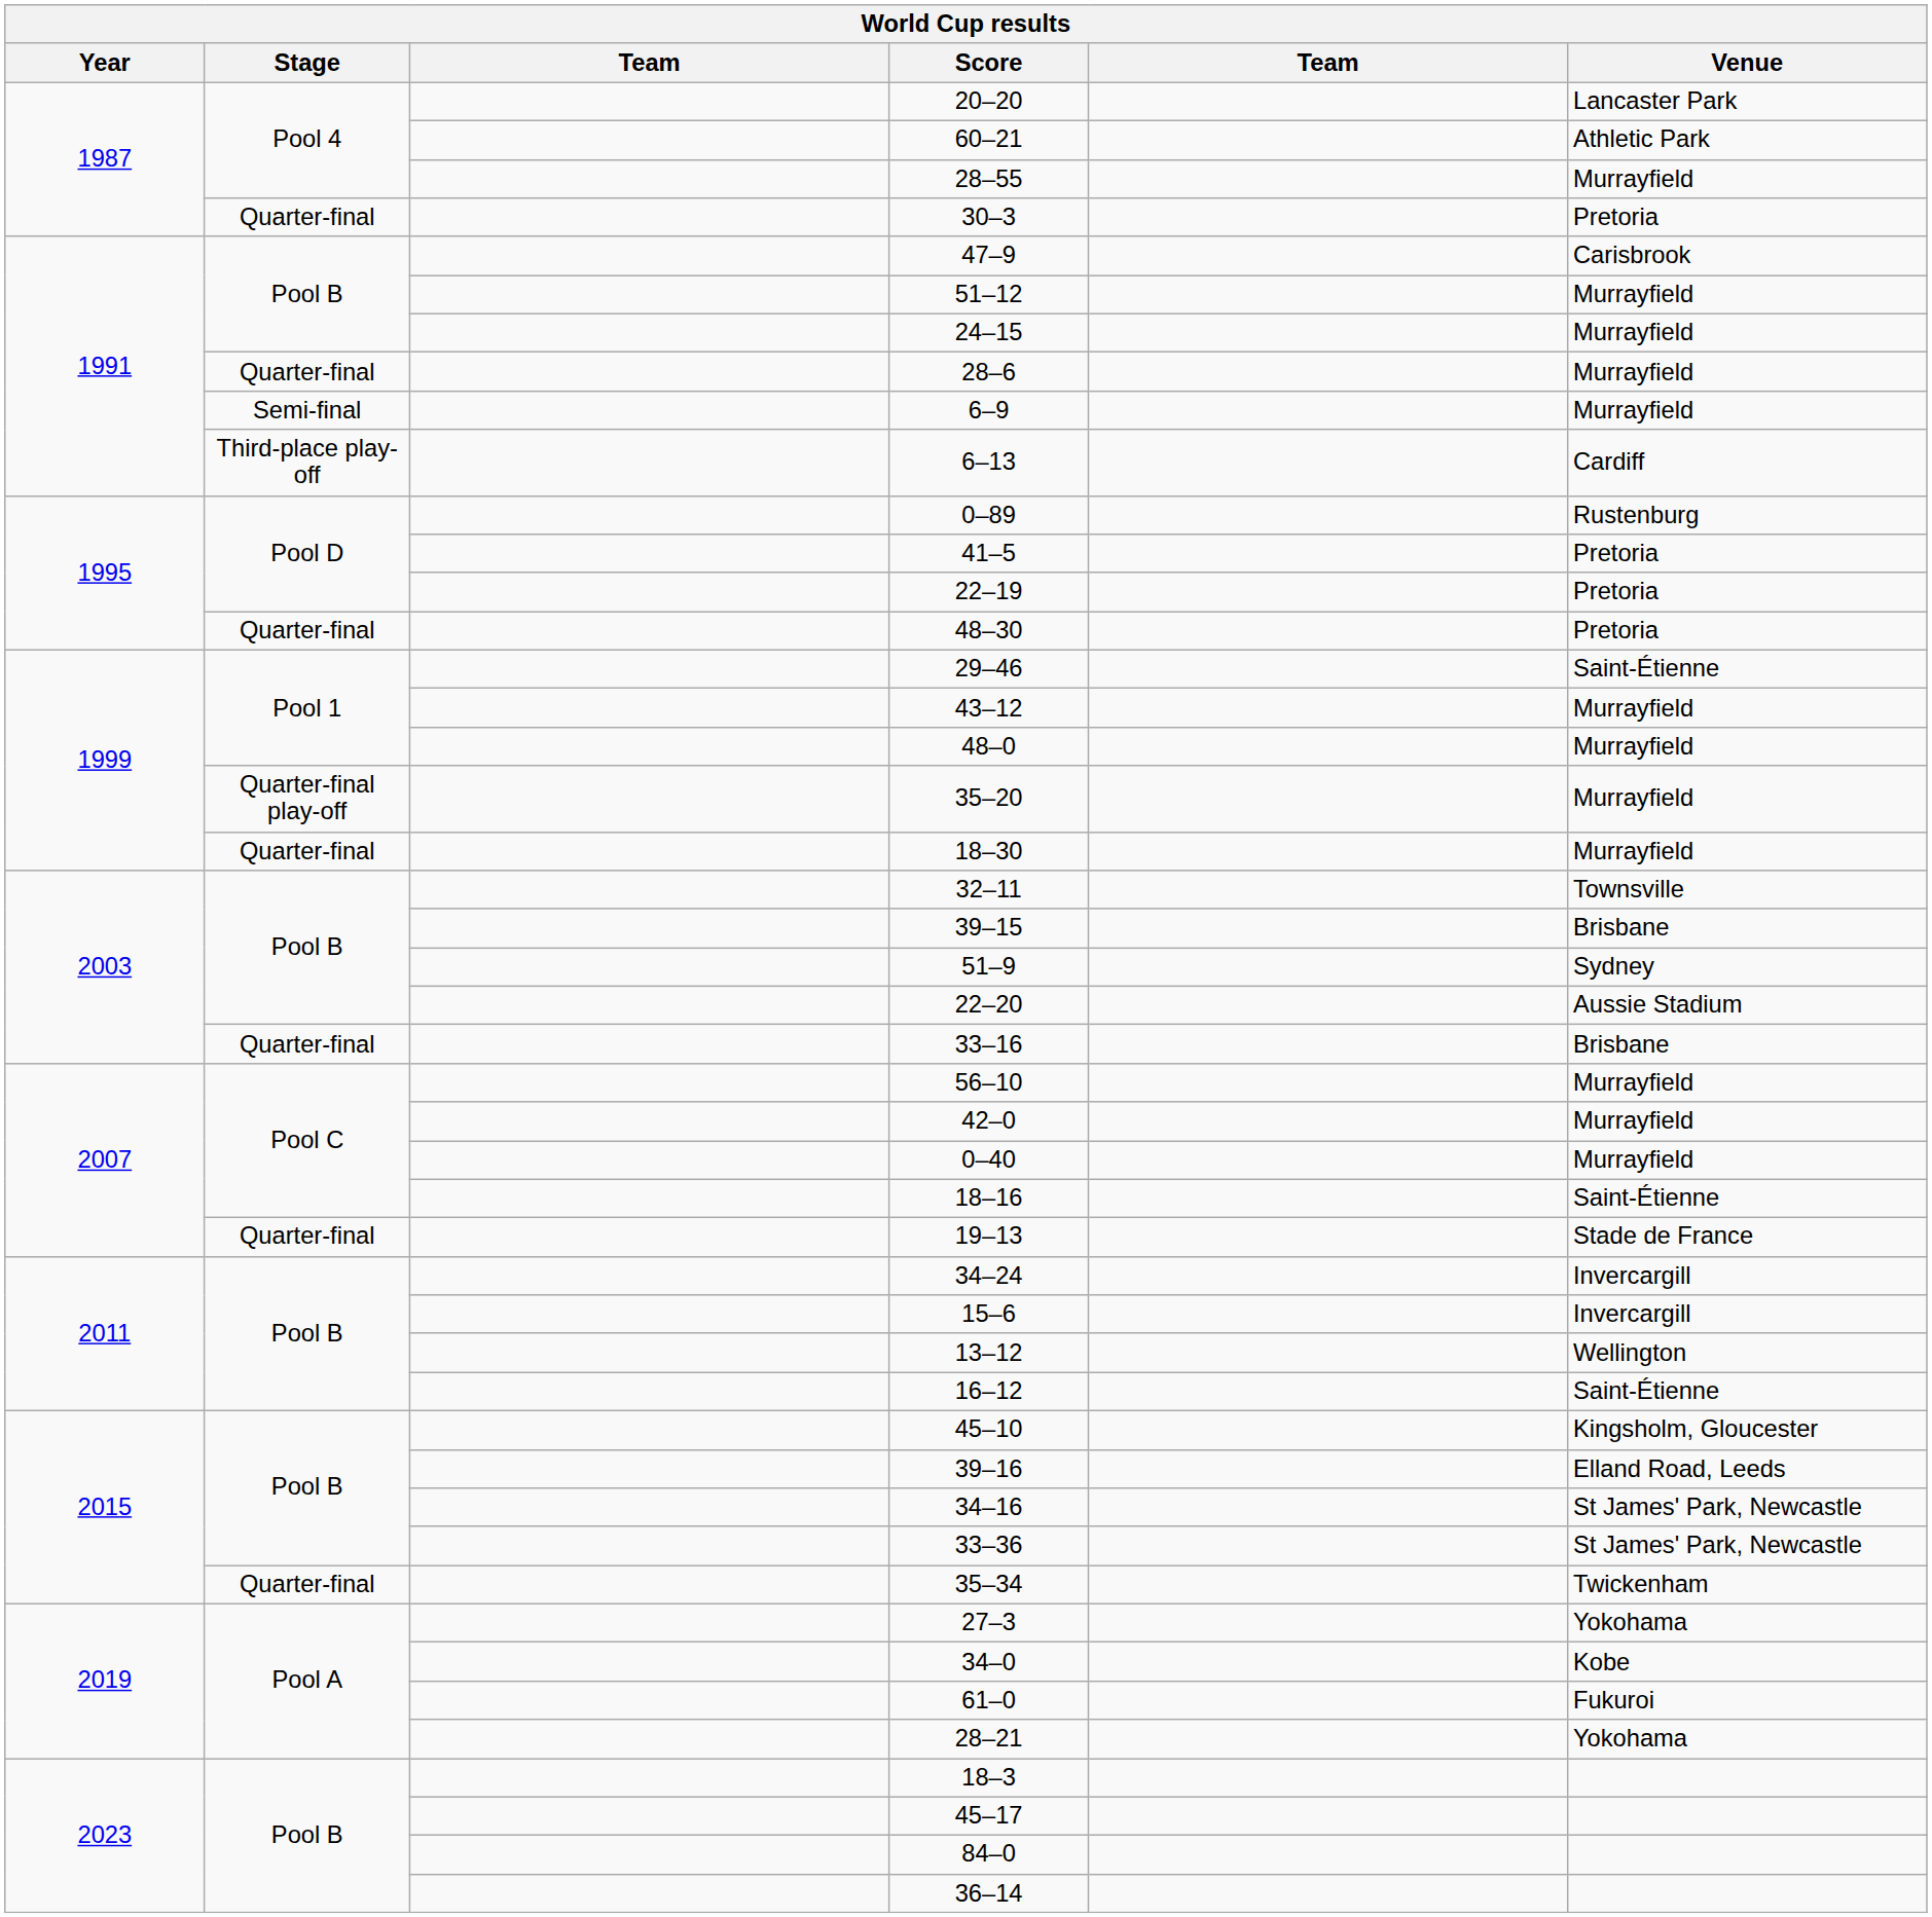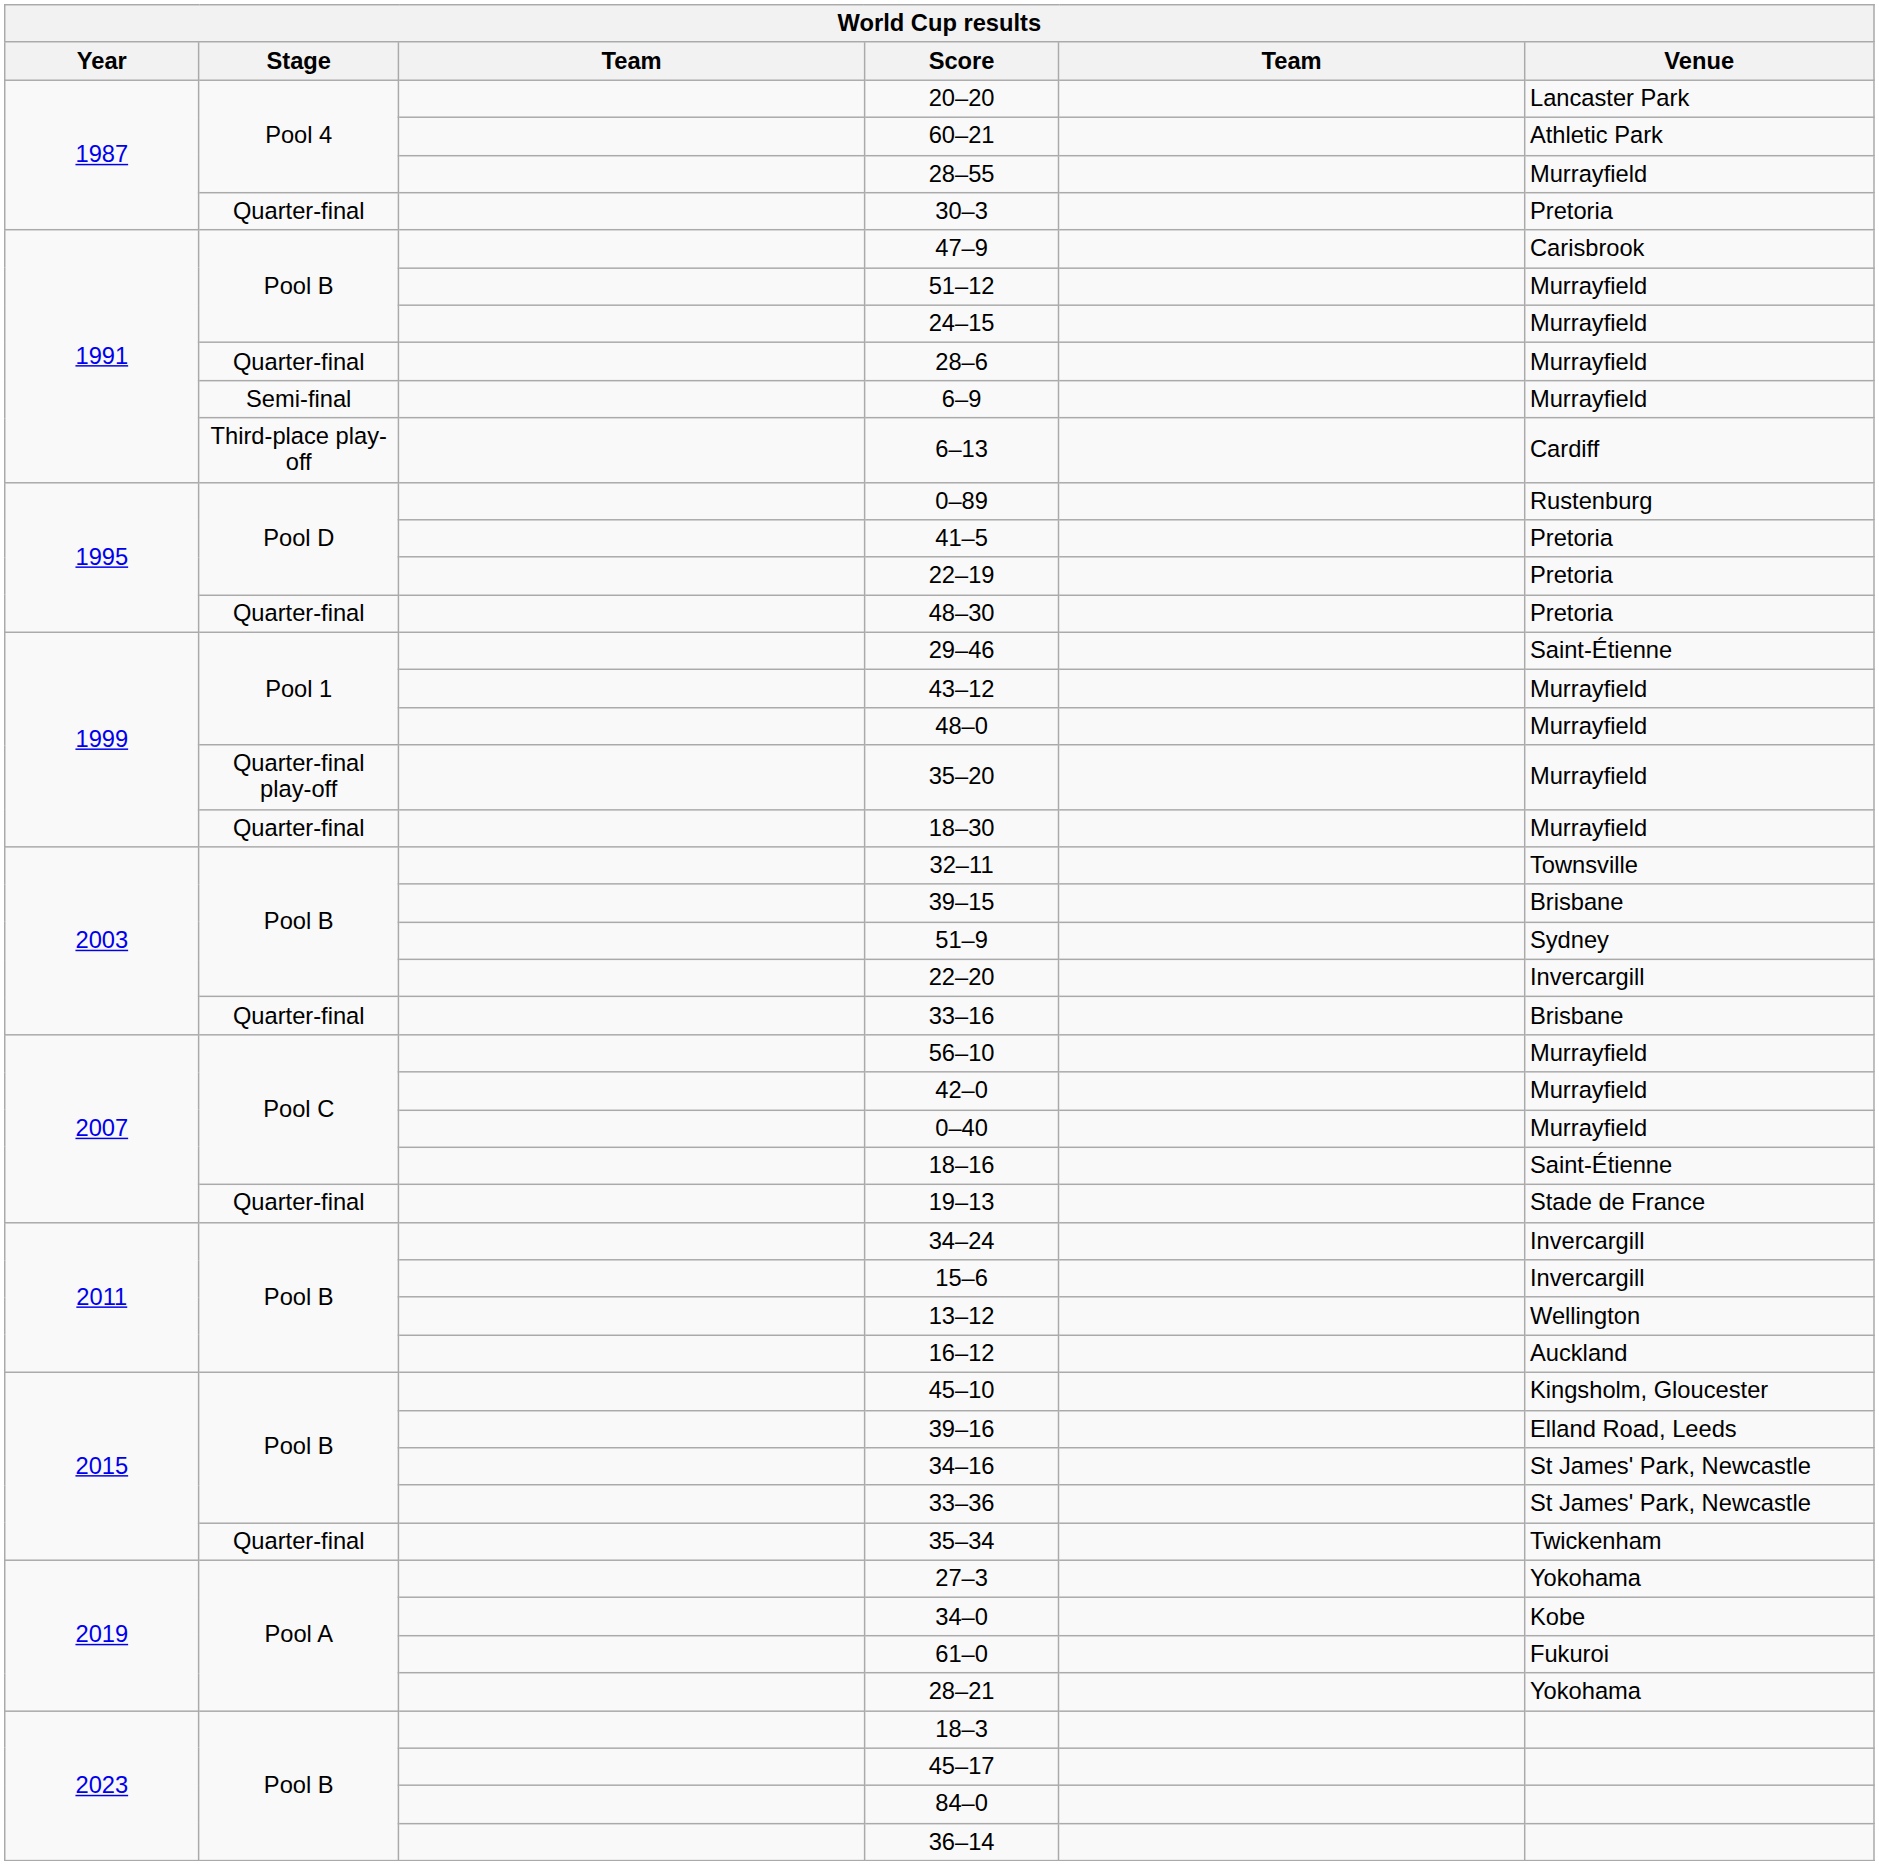22–20 | Venue: Aussie Stadium -> Invercargill
16–12 | Venue: Saint-Étienne -> Auckland
